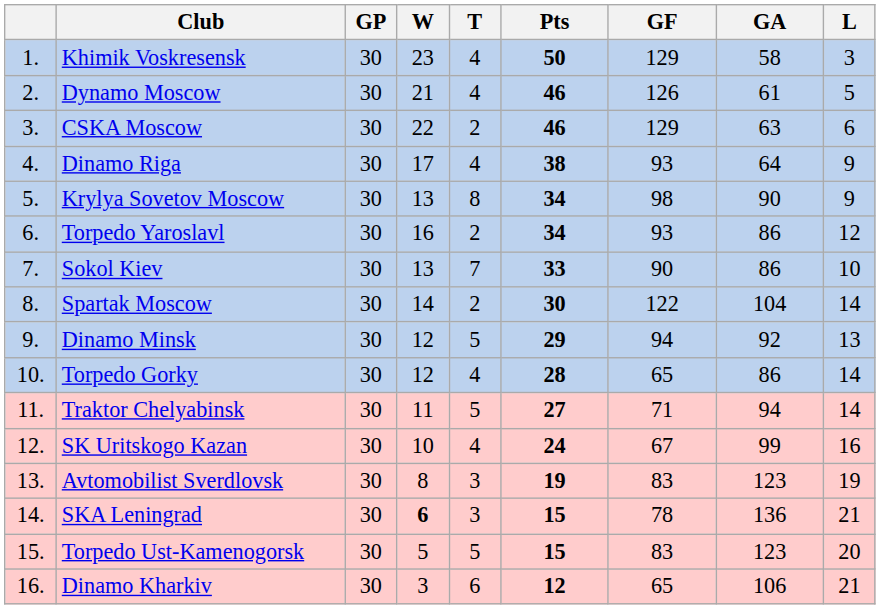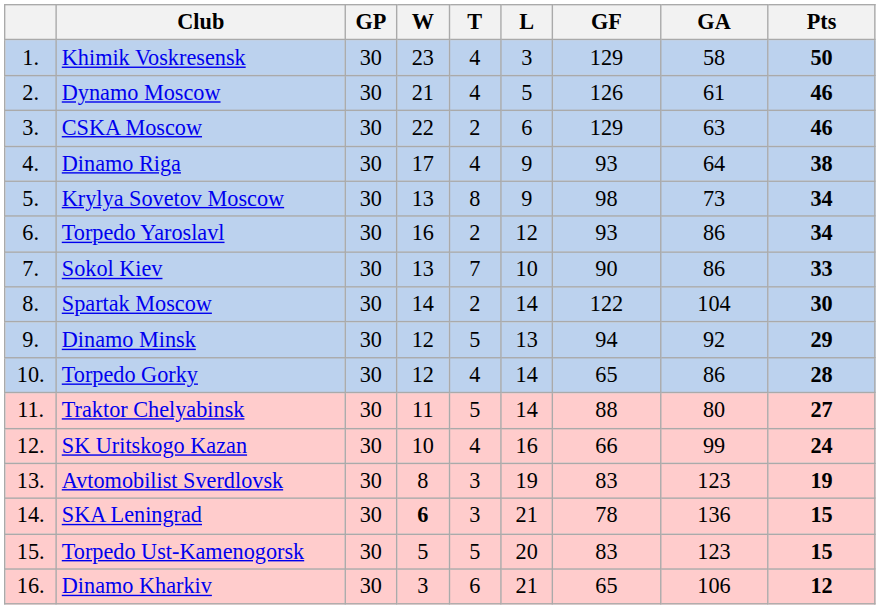columns swapped: L <-> Pts
Krylya Sovetov Moscow | GA: 90 -> 73
Traktor Chelyabinsk | GF: 71 -> 88
Traktor Chelyabinsk | GA: 94 -> 80
SK Uritskogo Kazan | GF: 67 -> 66
